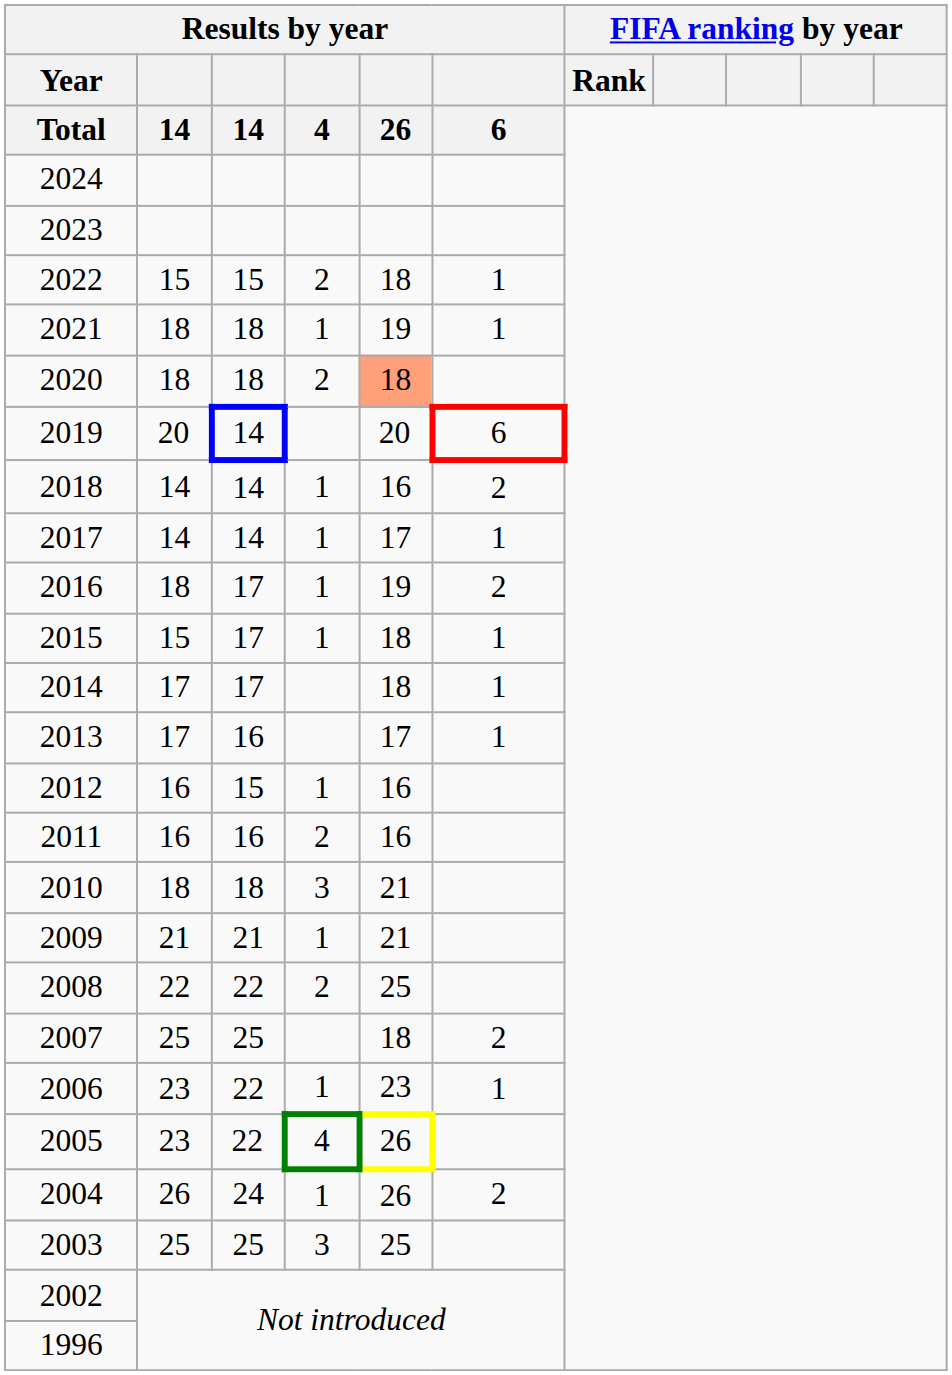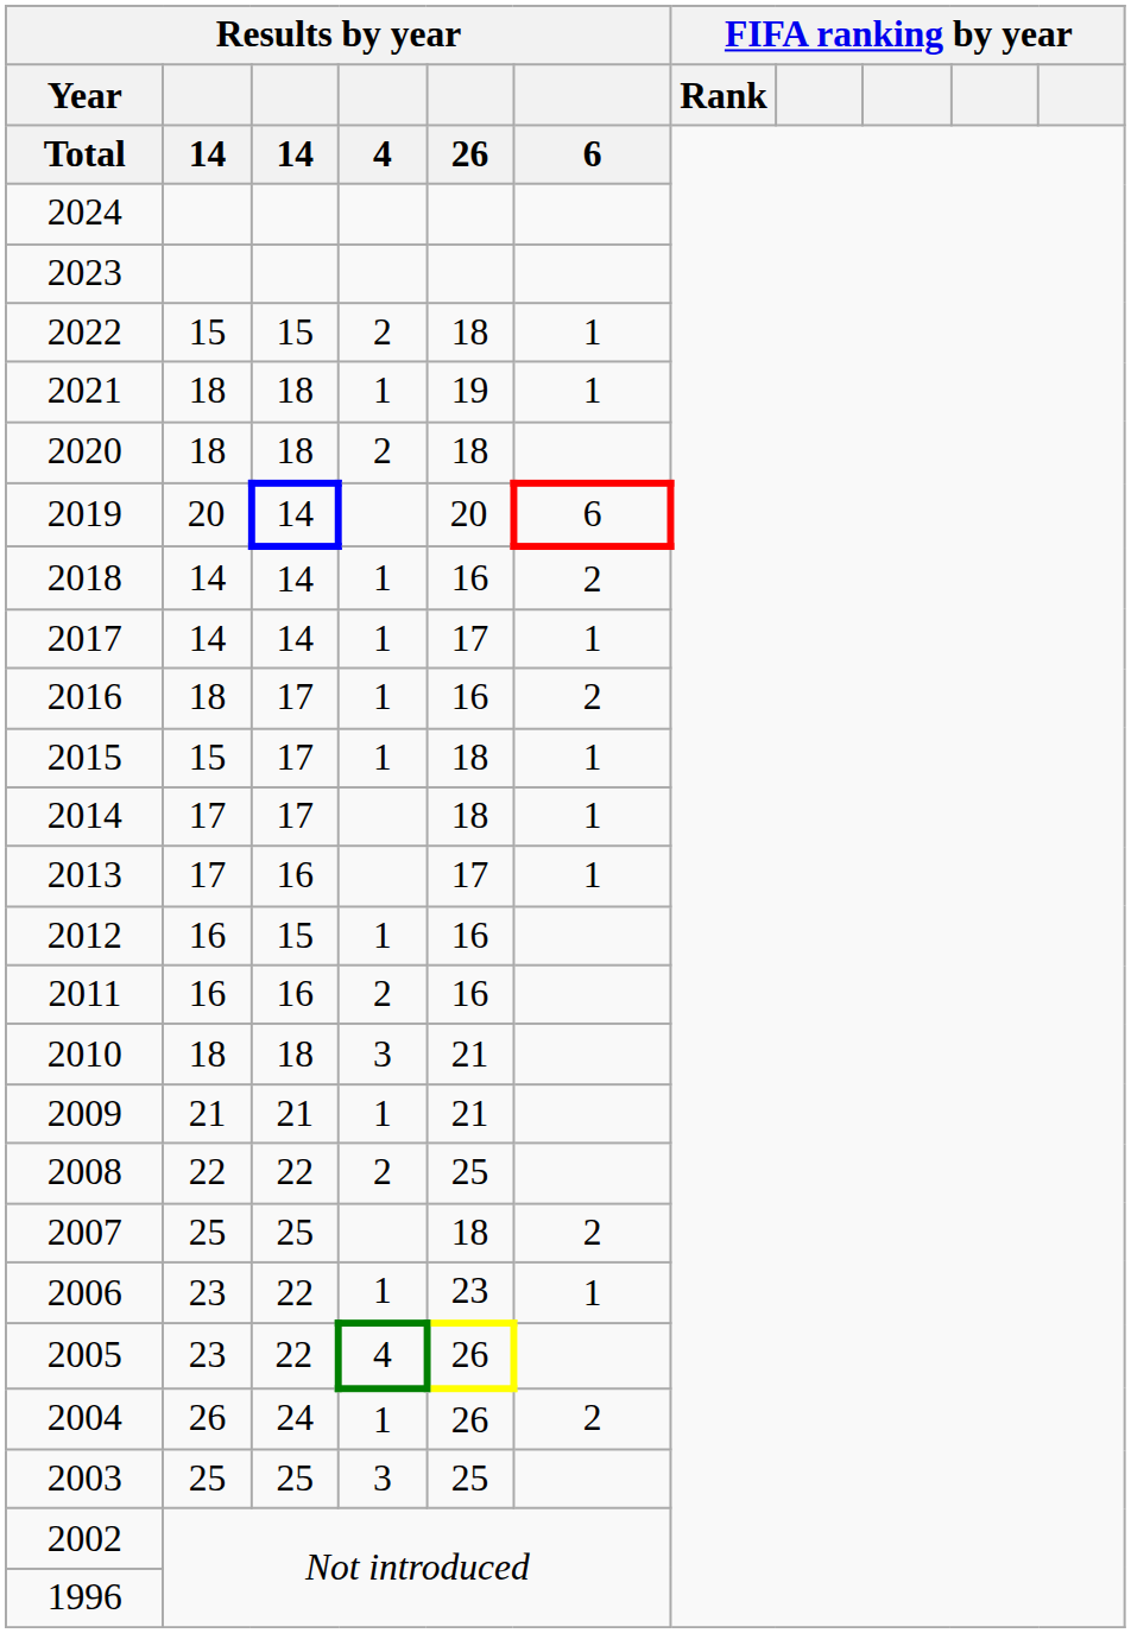2020 | Results by year / 26: lightsalmon background -> no background
2016 | Results by year / 26: 19 -> 16
